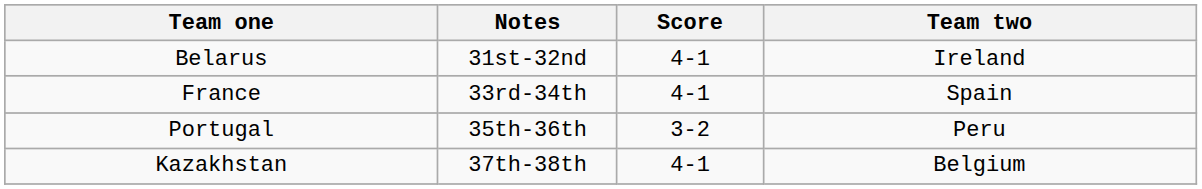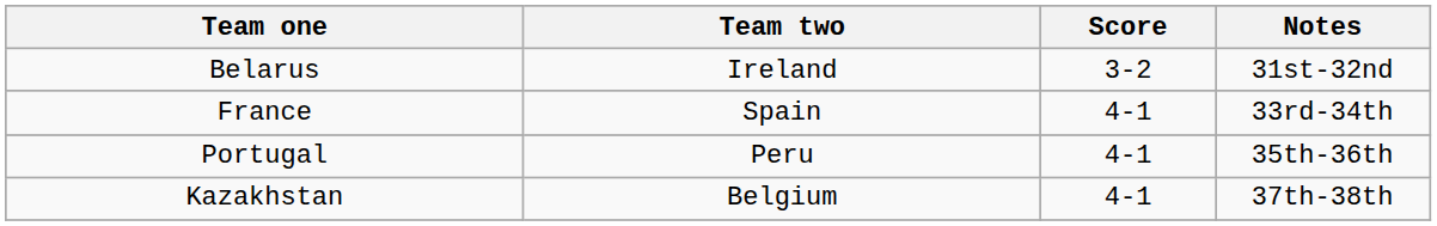columns swapped: Team two <-> Notes
Belarus | Score: 4-1 -> 3-2
Portugal | Score: 3-2 -> 4-1
